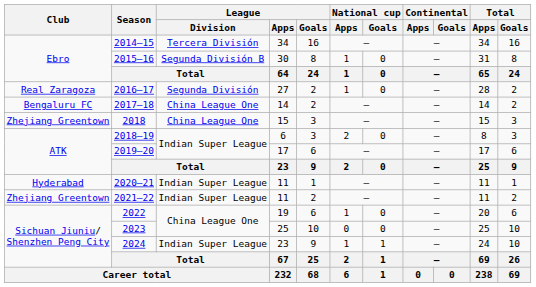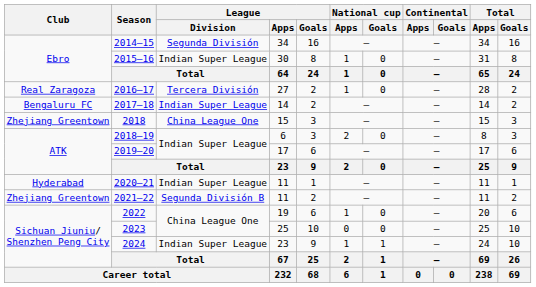2014–15 | League / Division: Tercera División -> Segunda División
2015–16 | League / Division: Segunda División B -> Indian Super League
2016–17 | League / Division: Segunda División -> Tercera División
2017–18 | League / Division: China League One -> Indian Super League
2021–22 | League / Division: Indian Super League -> Segunda División B
